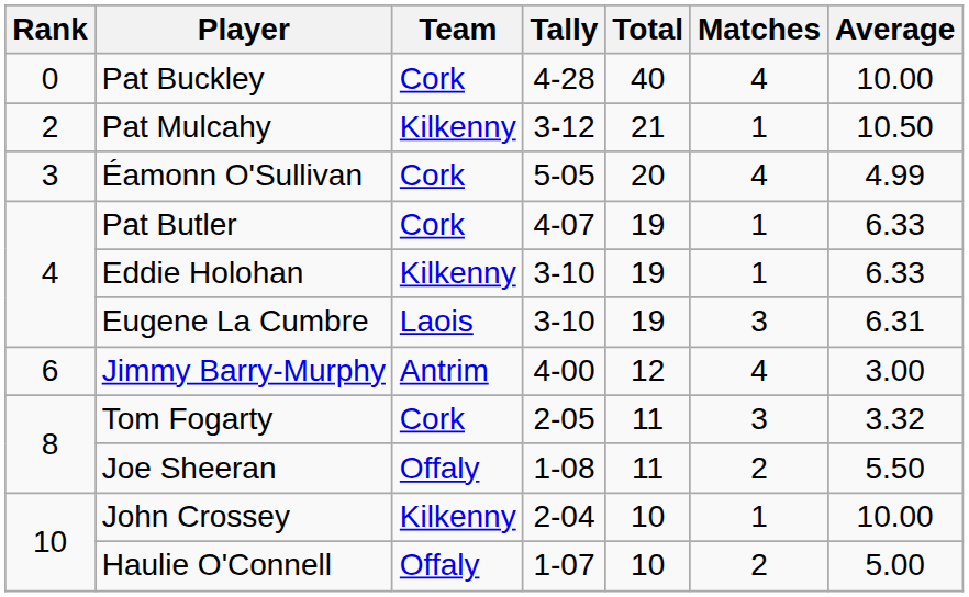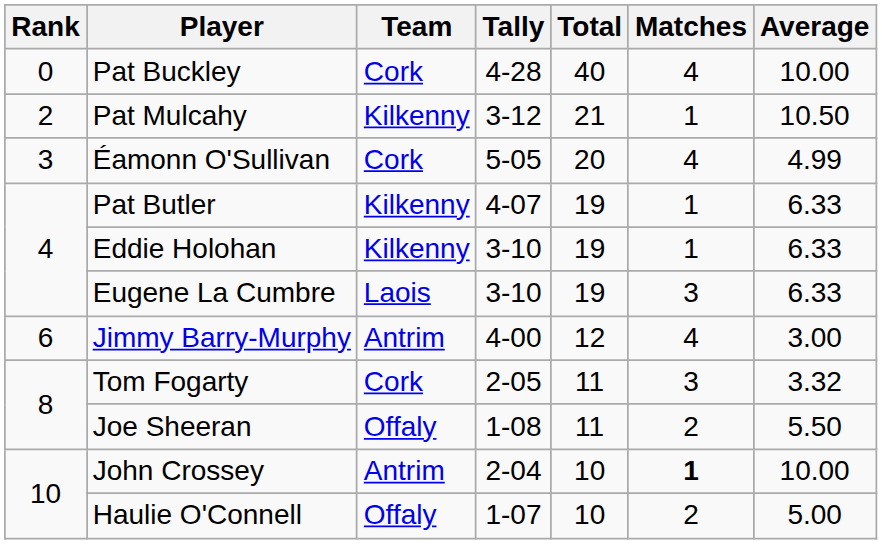Pat Butler | Team: Cork -> Kilkenny
Eugene La Cumbre | Average: 6.31 -> 6.33
John Crossey | Team: Kilkenny -> Antrim
John Crossey | Matches: normal -> bold
